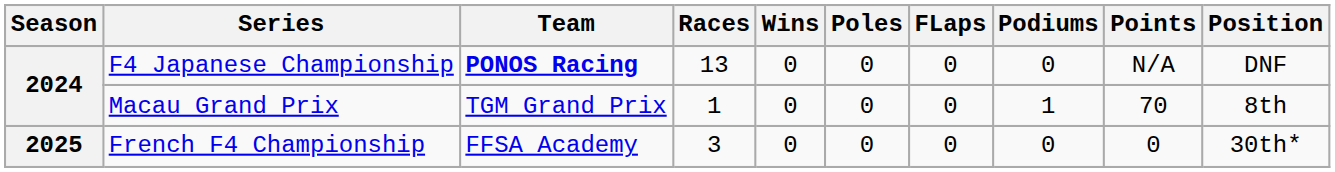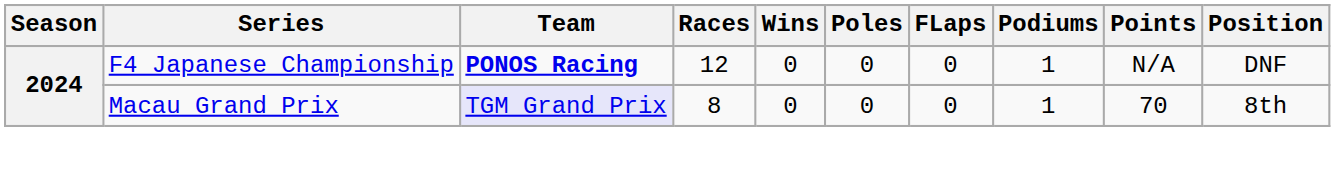F4 Japanese Championship | Races: 13 -> 12
F4 Japanese Championship | Podiums: 0 -> 1
Macau Grand Prix | Team: no background -> lavender background
Macau Grand Prix | Races: 1 -> 8
- row: 2025 | French F4 Championship | FFSA Academy | 3 | 0 | 0 | 0 | 0 | 0 | 30th*
